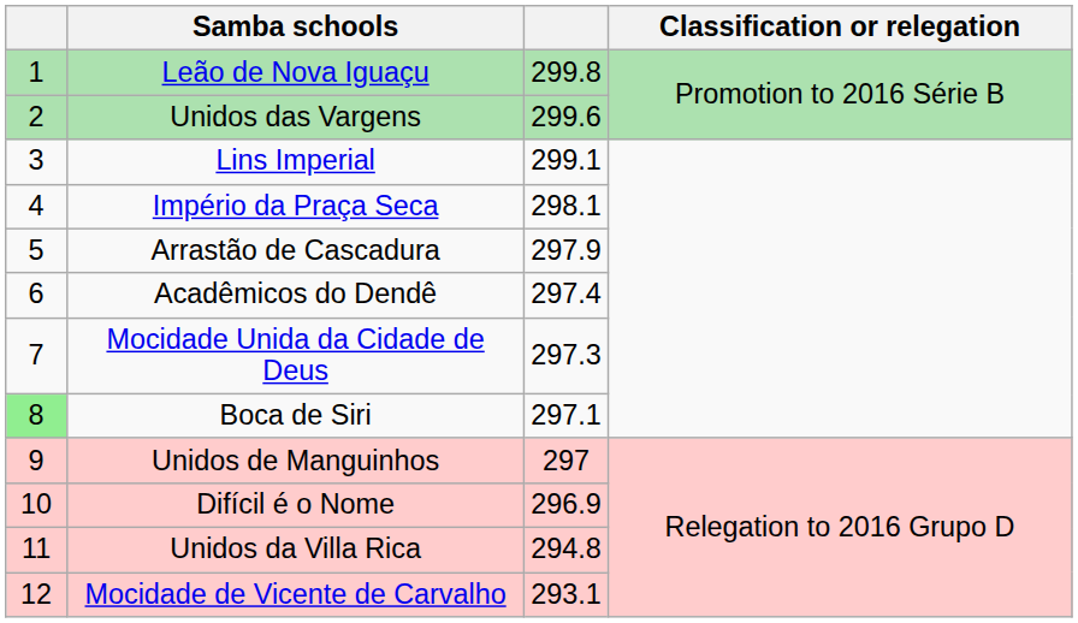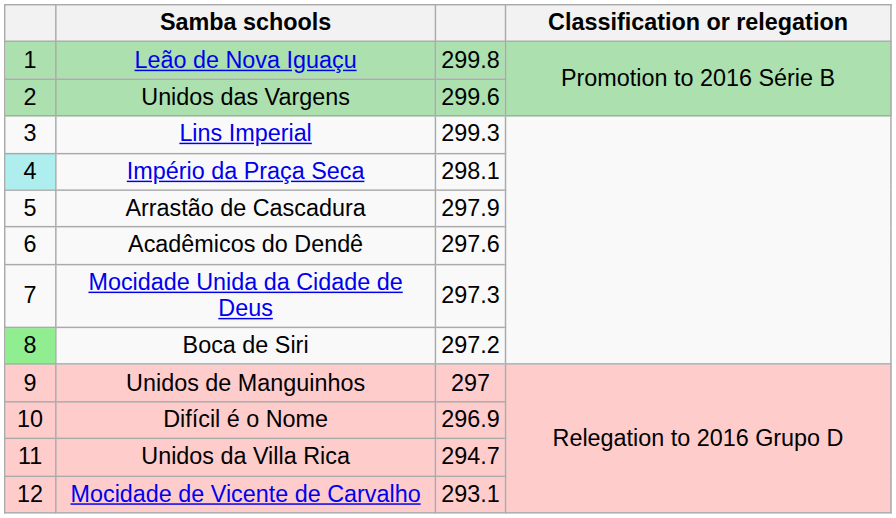Lins Imperial | column 3: 299.1 -> 299.3
Império da Praça Seca | column 1: no background -> paleturquoise background
Acadêmicos do Dendê | column 3: 297.4 -> 297.6
Boca de Siri | column 3: 297.1 -> 297.2
Unidos da Villa Rica | column 3: 294.8 -> 294.7
